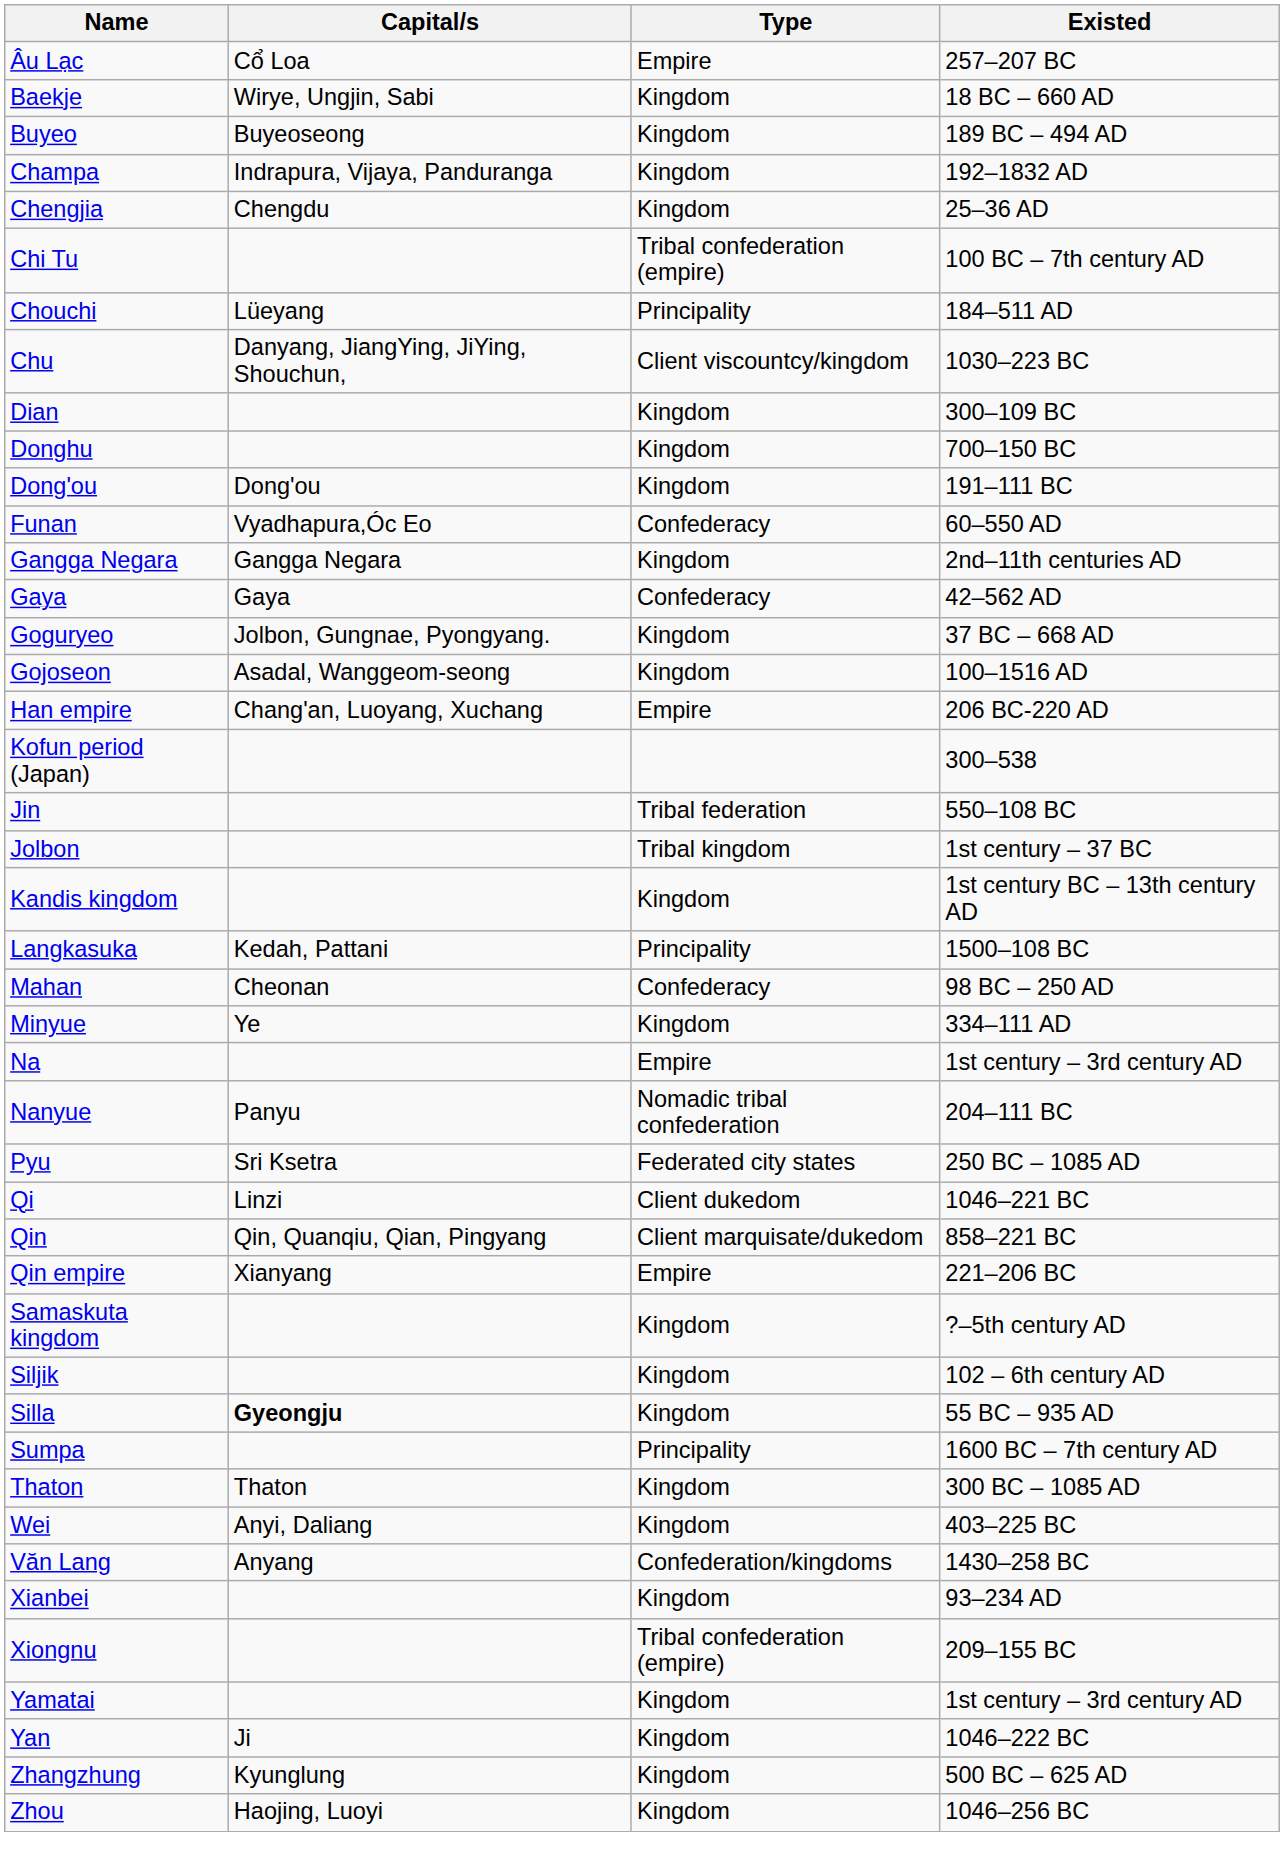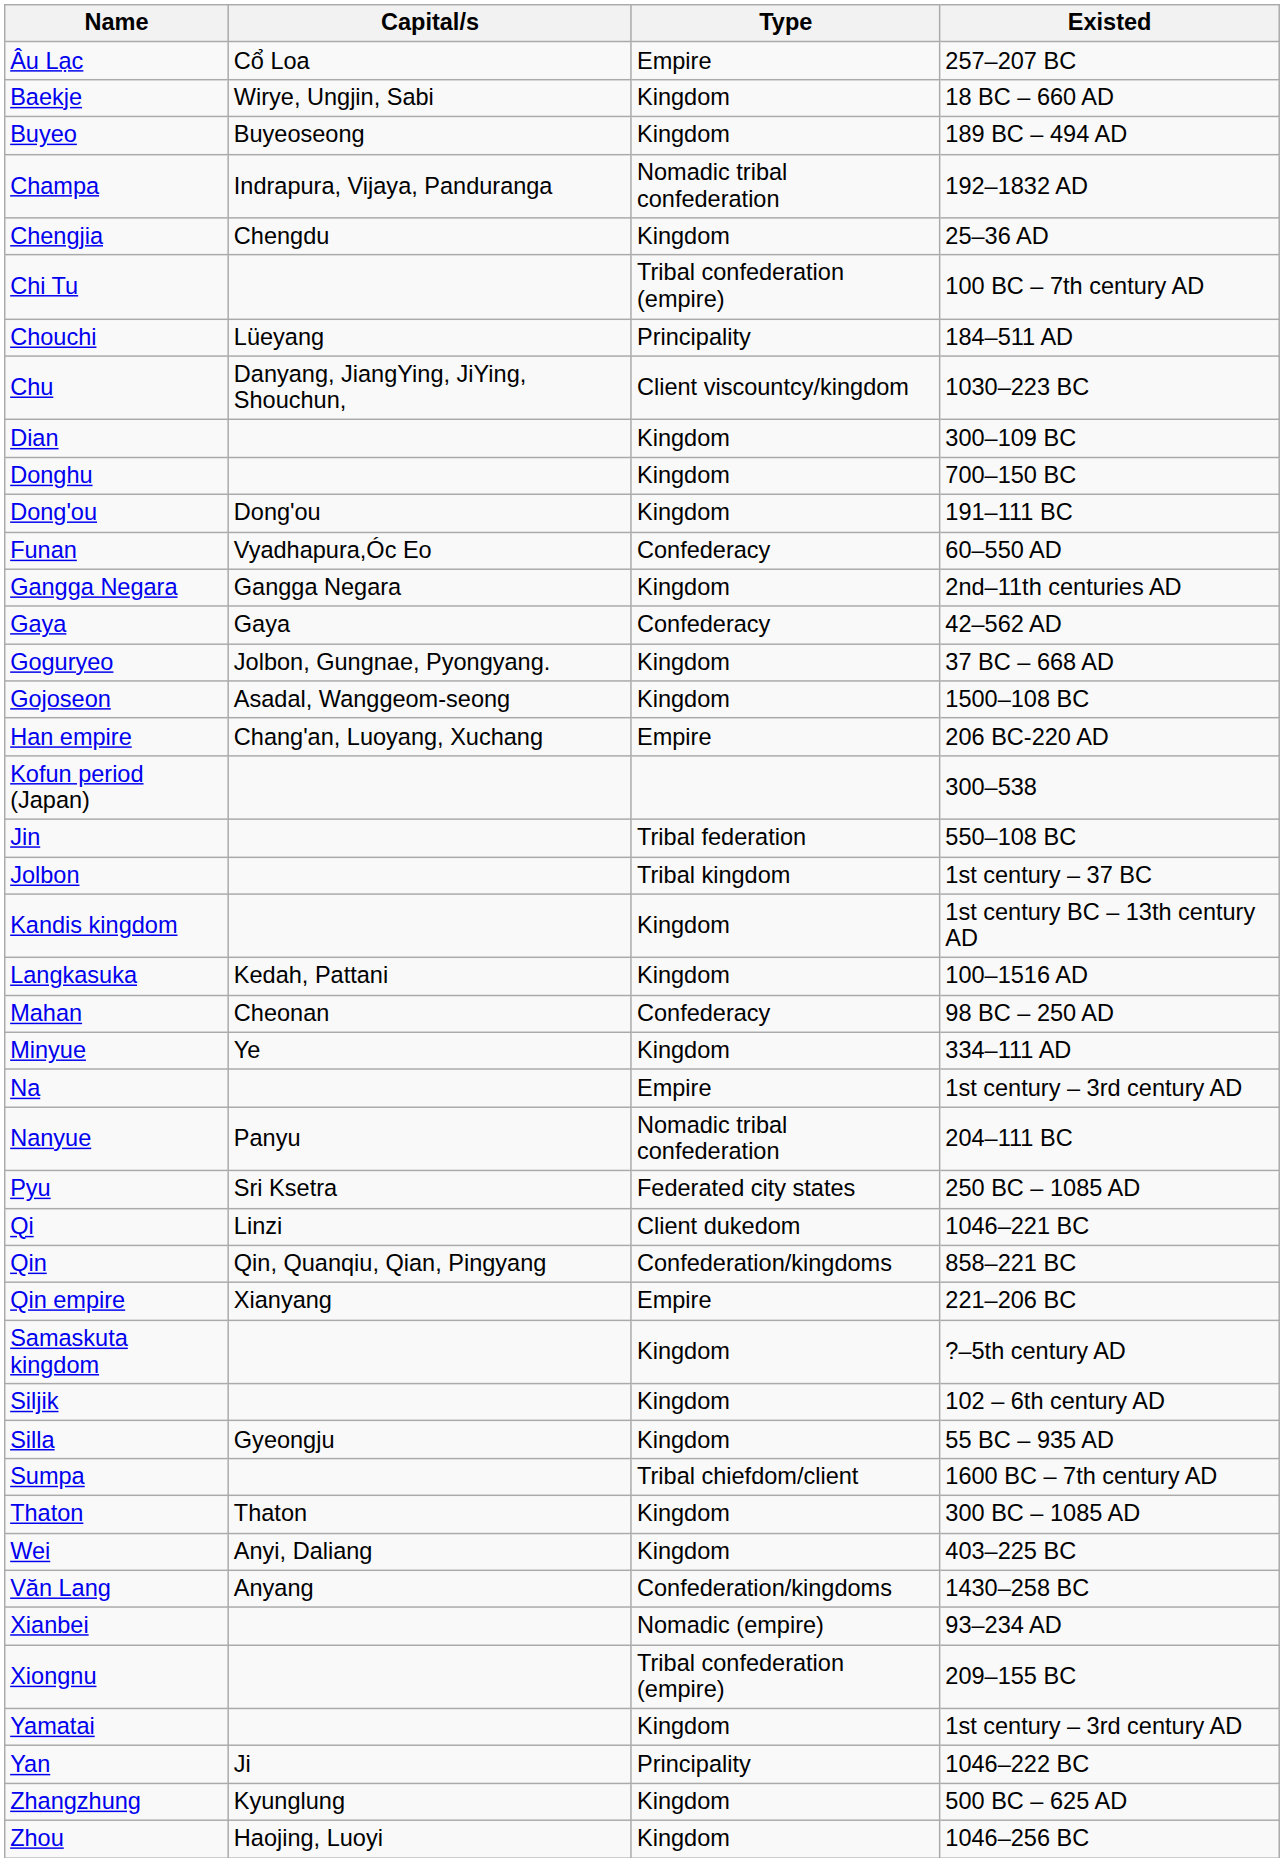Champa | Type: Kingdom -> Nomadic tribal confederation
Gojoseon | Existed: 100–1516 AD -> 1500–108 BC
Langkasuka | Type: Principality -> Kingdom
Langkasuka | Existed: 1500–108 BC -> 100–1516 AD
Qin | Type: Client marquisate/dukedom -> Confederation/kingdoms
Silla | Capital/s: bold -> normal
Sumpa | Type: Principality -> Tribal chiefdom/client
Xianbei | Type: Kingdom -> Nomadic (empire)
Yan | Type: Kingdom -> Principality
